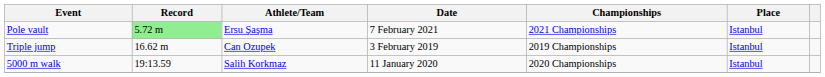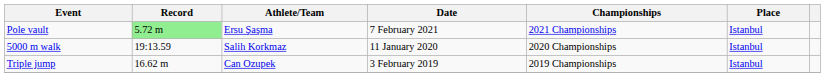rows swapped: Triple jump <-> 5000 m walk
